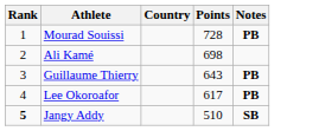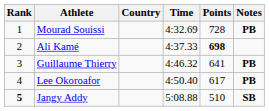+ column: Time | 4:32.69 | 4:37.33 | 4:46.32 | 4:50.40 | 5:08.88
Ali Kamé | Points: normal -> bold
Guillaume Thierry | Points: 643 -> 641
